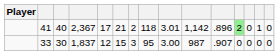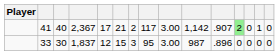41 | column 8: 118 -> 117
41 | column 9: 3.01 -> 3.00
41 | column 11: .896 -> .907
33 | column 11: .907 -> .896
